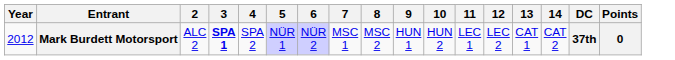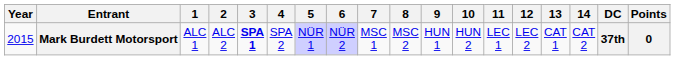+ column: 1 | ALC 1
Mark Burdett Motorsport | Year: 2012 -> 2015
